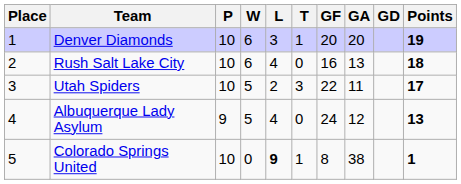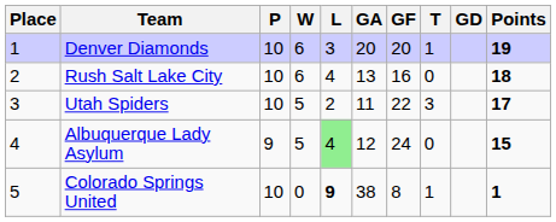columns swapped: T <-> GA
Albuquerque Lady Asylum | L: no background -> lightgreen background
Albuquerque Lady Asylum | Points: 13 -> 15
